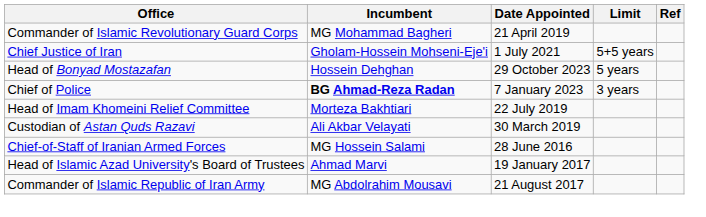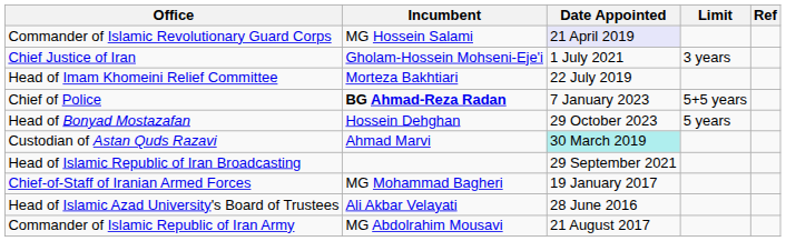Commander of Islamic Revolutionary Guard Corps | Incumbent: MG Mohammad Bagheri -> MG Hossein Salami
Commander of Islamic Revolutionary Guard Corps | Date Appointed: no background -> lavender background
Chief Justice of Iran | Limit: 5+5 years -> 3 years
rows swapped: Head of Bonyad Mostazafan <-> Head of Imam Khomeini Relief Committee
Chief of Police | Limit: 3 years -> 5+5 years
Custodian of Astan Quds Razavi | Incumbent: Ali Akbar Velayati -> Ahmad Marvi
Custodian of Astan Quds Razavi | Date Appointed: no background -> paleturquoise background
+ row: Head of Islamic Republic of Iran Broadcasting | 29 September 2021
Chief-of-Staff of Iranian Armed Forces | Incumbent: MG Hossein Salami -> MG Mohammad Bagheri
Chief-of-Staff of Iranian Armed Forces | Date Appointed: 28 June 2016 -> 19 January 2017
Head of Islamic Azad University's Board of Trustees | Incumbent: Ahmad Marvi -> Ali Akbar Velayati
Head of Islamic Azad University's Board of Trustees | Date Appointed: 19 January 2017 -> 28 June 2016
